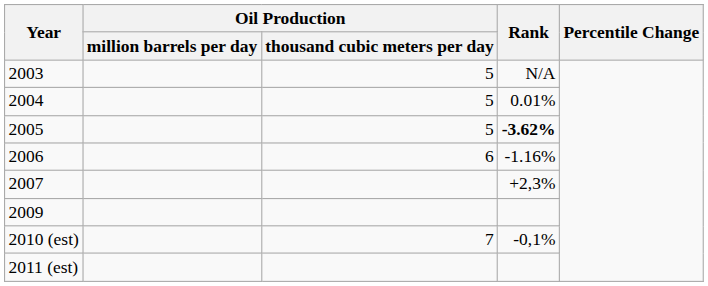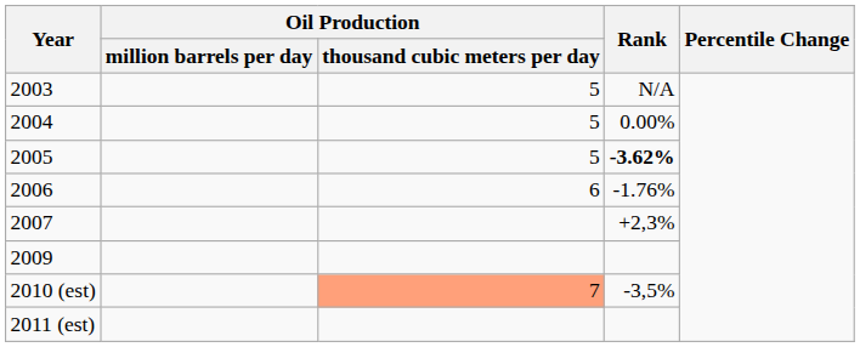2004 | Rank: 0.01% -> 0.00%
2006 | Rank: -1.16% -> -1.76%
2010 (est) | Oil Production / thousand cubic meters per day: no background -> lightsalmon background
2010 (est) | Rank: -0,1% -> -3,5%
